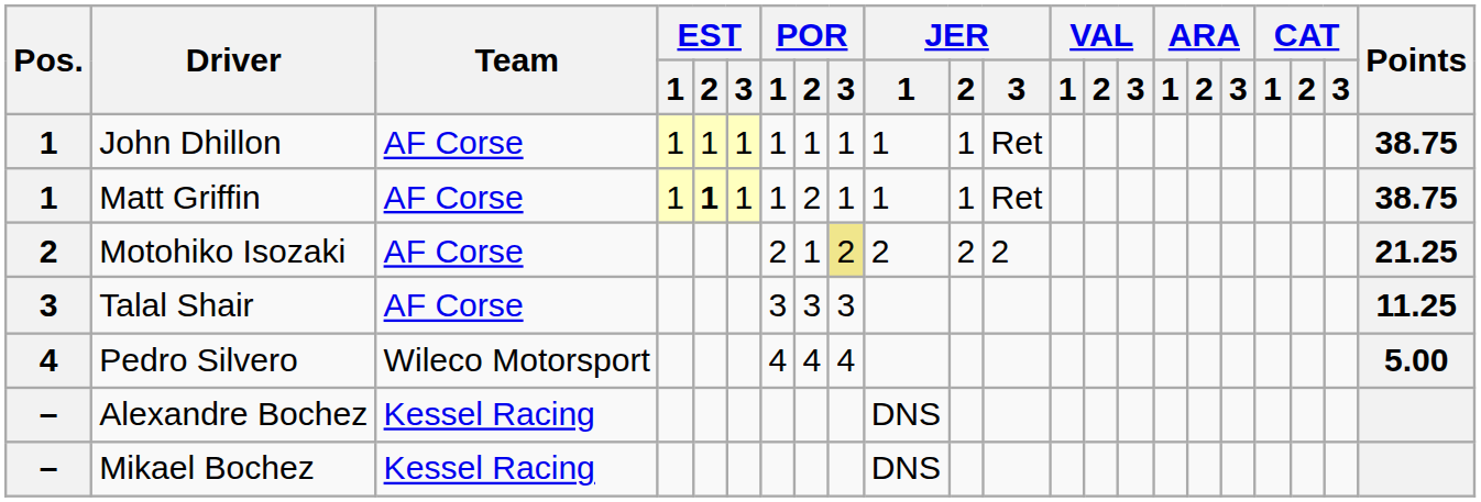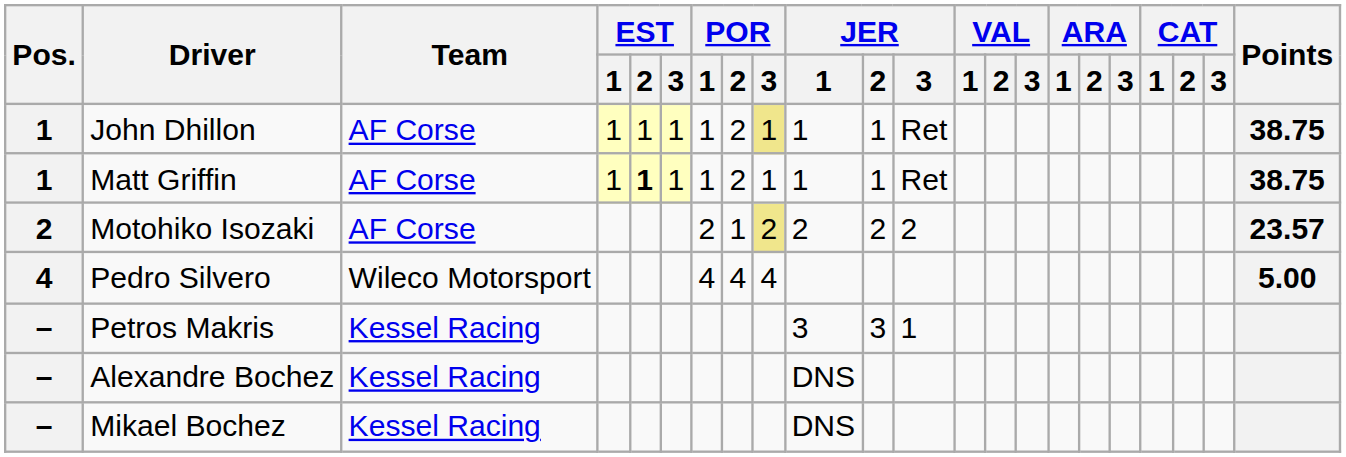John Dhillon | POR / 2: 1 -> 2
John Dhillon | POR / 3: no background -> khaki background
Motohiko Isozaki | Points: 21.25 -> 23.57
- row: 3 | Talal Shair | AF Corse | 3 | 3 | 3 | 11.25
+ row: – | Petros Makris | Kessel Racing | 3 | 3 | 1
